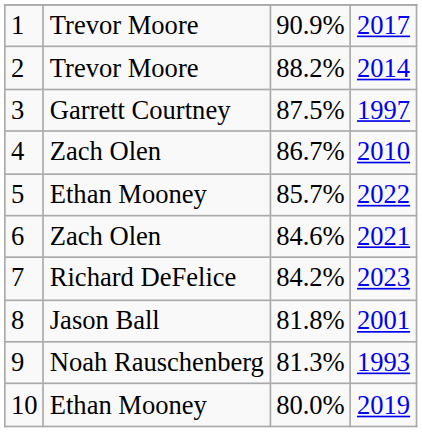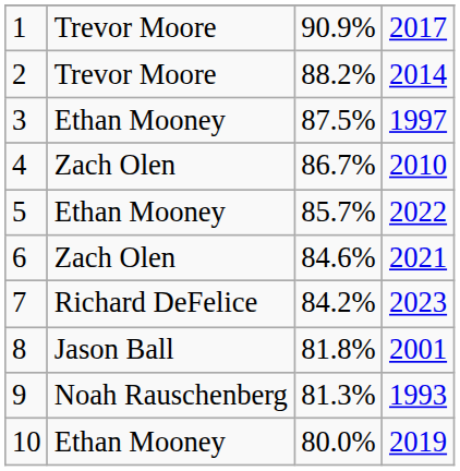3 | column 2: Garrett Courtney -> Ethan Mooney
